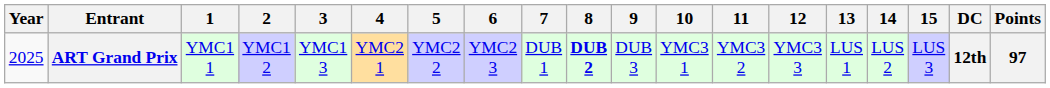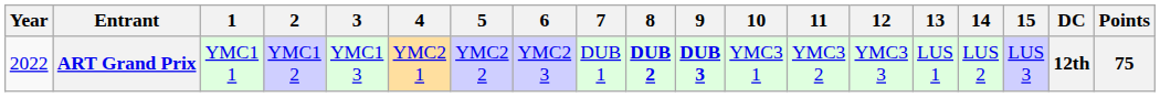ART Grand Prix | Year: 2025 -> 2022
ART Grand Prix | 9: normal -> bold
ART Grand Prix | Points: 97 -> 75
